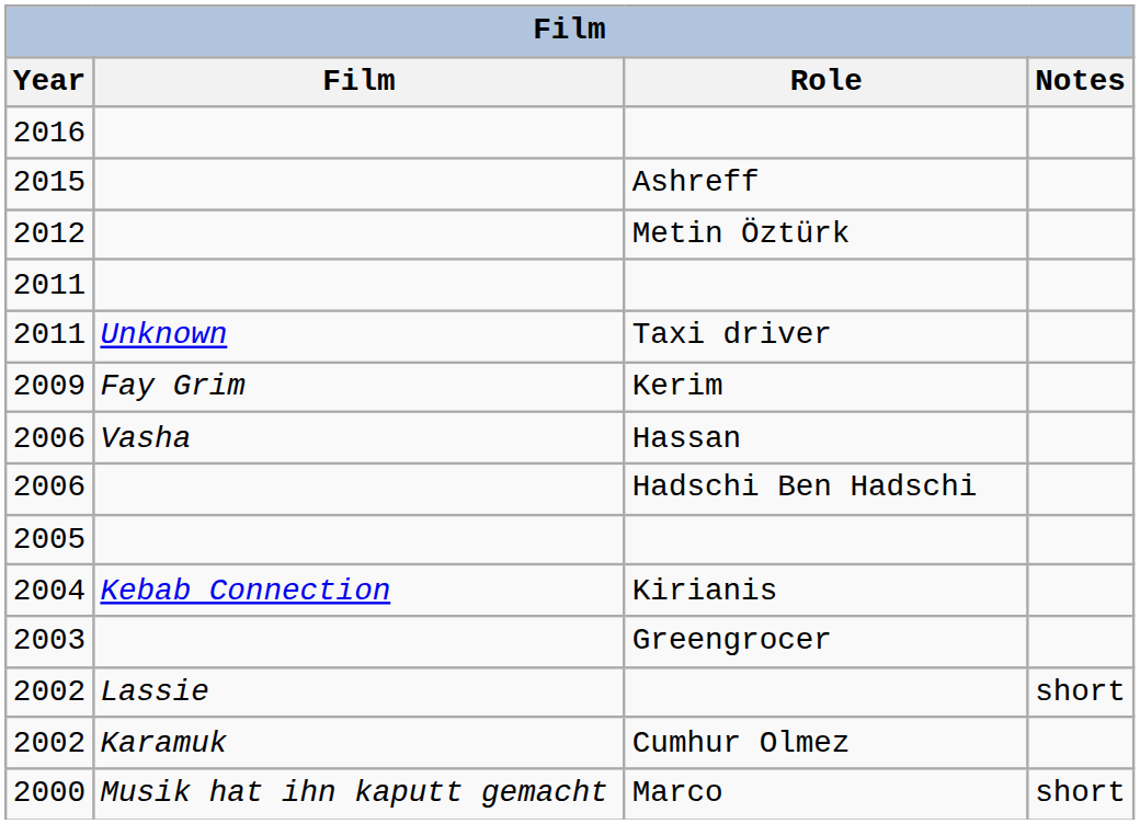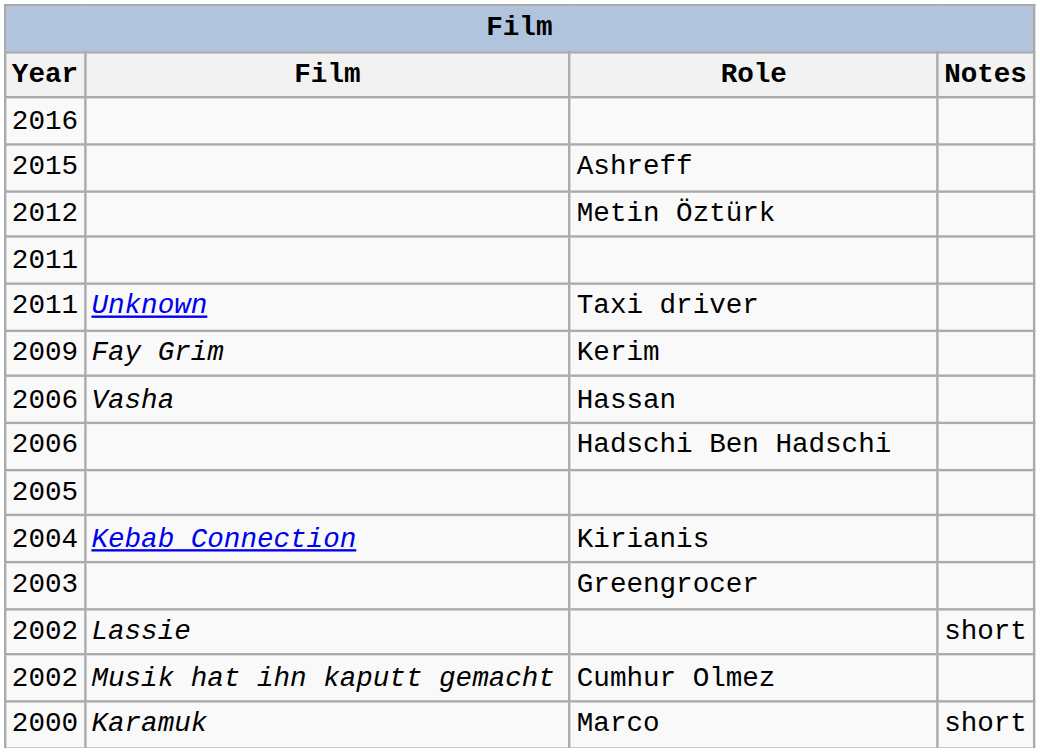2002 / Cumhur Olmez | Film: Karamuk -> Musik hat ihn kaputt gemacht
2000 | Film: Musik hat ihn kaputt gemacht -> Karamuk
